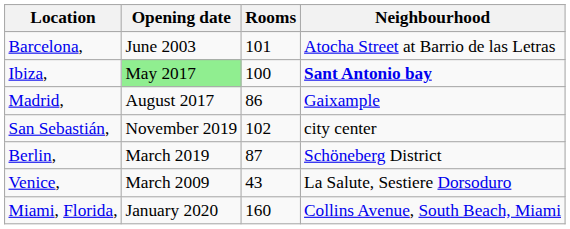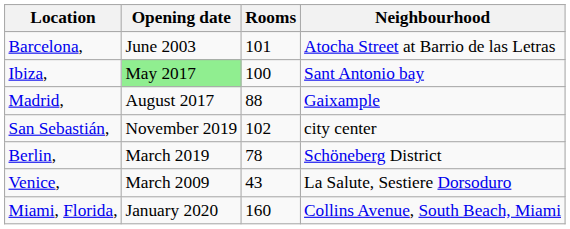Ibiza, | Neighbourhood: bold -> normal
Madrid, | Rooms: 86 -> 88
Berlin, | Rooms: 87 -> 78
